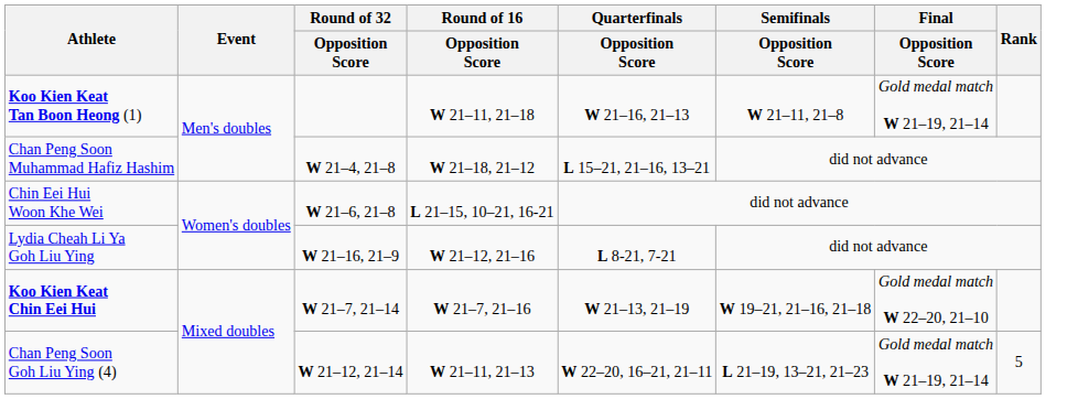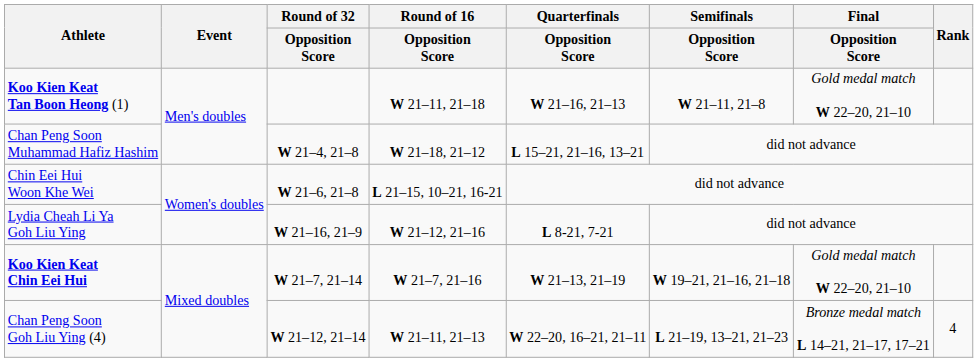Koo Kien Keat Tan Boon Heong (1) | Final / Opposition Score: Gold medal match W 21–19, 21–14 -> Gold medal match W 22–20, 21–10
Chan Peng Soon Goh Liu Ying (4) | Final / Opposition Score: Gold medal match W 21–19, 21–14 -> Bronze medal match L 14–21, 21–17, 17–21
Chan Peng Soon Goh Liu Ying (4) | Rank: 5 -> 4
